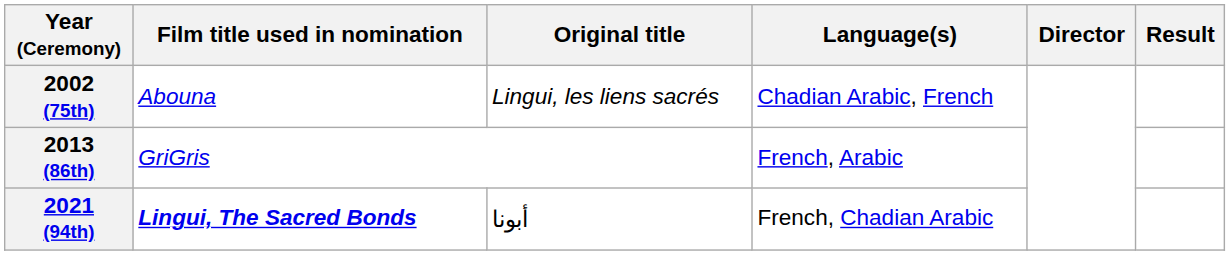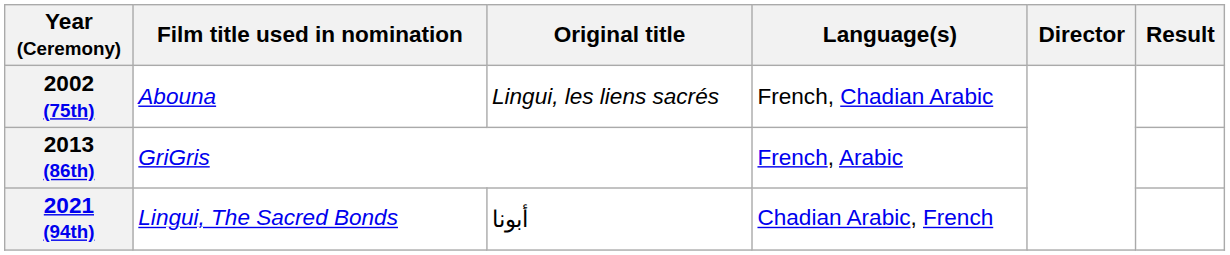2002 (75th) | Language(s): Chadian Arabic, French -> French, Chadian Arabic
2021 (94th) | Film title used in nomination: bold -> normal
2021 (94th) | Language(s): French, Chadian Arabic -> Chadian Arabic, French
